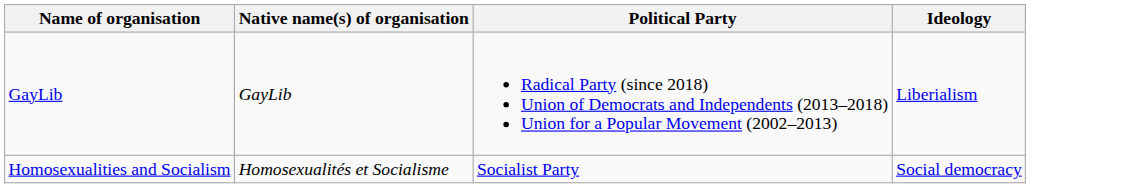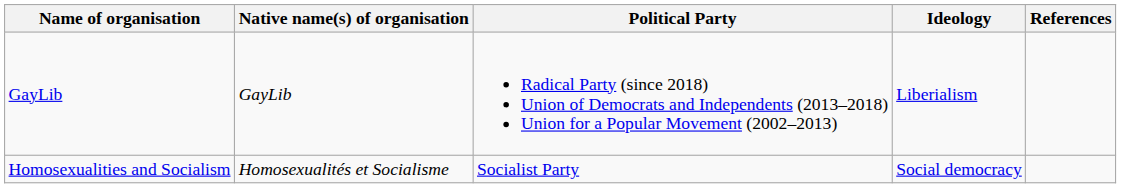+ column: References
